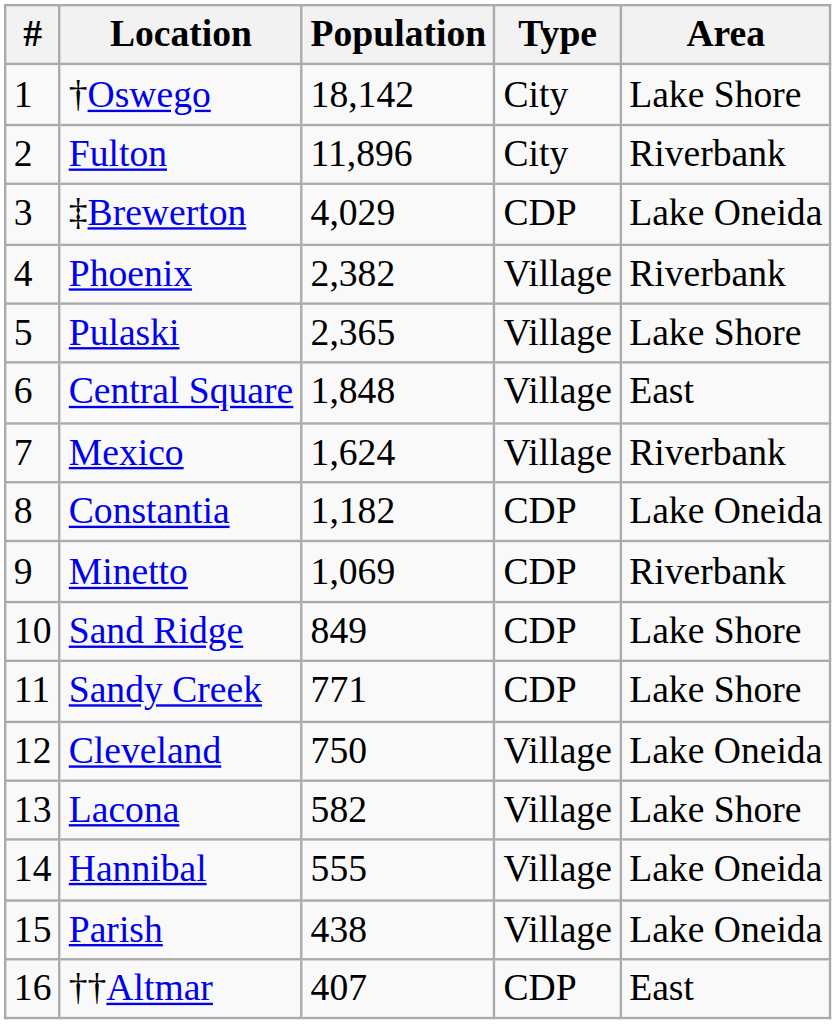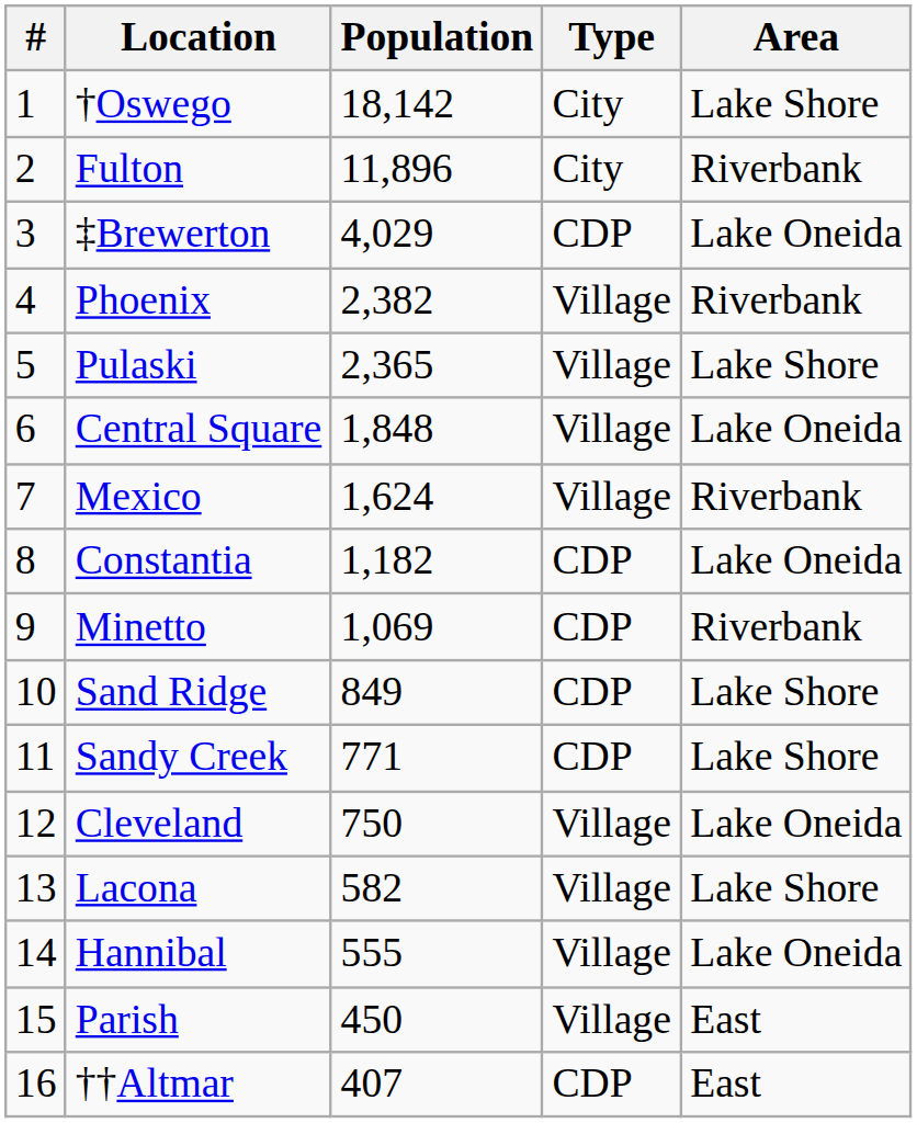Central Square | Area: East -> Lake Oneida
Parish | Population: 438 -> 450
Parish | Area: Lake Oneida -> East
